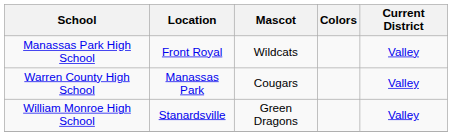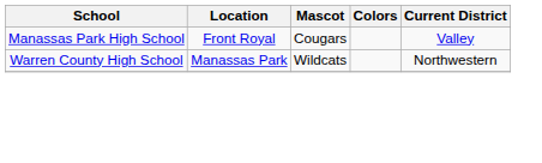Manassas Park High School | Mascot: Wildcats -> Cougars
Warren County High School | Mascot: Cougars -> Wildcats
Warren County High School | Current District: Valley -> Northwestern
- row: William Monroe High School | Stanardsville | Green Dragons | Valley
